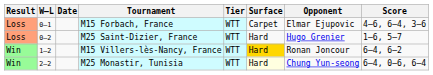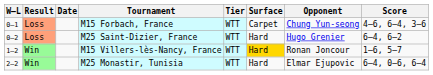columns swapped: Result <-> W–L
M15 Forbach, France | Opponent: Elmar Ejupovic -> Chung Yun-seong
M25 Saint-Dizier, France | Score: 1–6, 5–7 -> 6–4, 6–2
M15 Villers-lès-Nancy, France | Score: 6–4, 6–2 -> 1–6, 5–7
M25 Monastir, Tunisia | Surface: lightyellow background -> no background
M25 Monastir, Tunisia | Opponent: Chung Yun-seong -> Elmar Ejupovic
